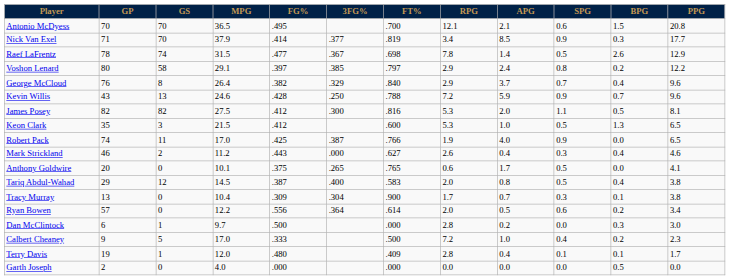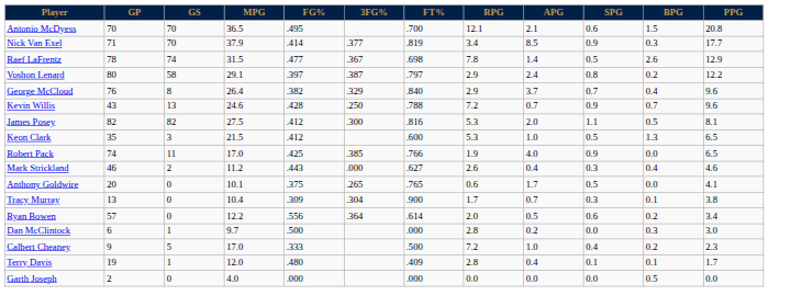Voshon Lenard | 3FG%: .385 -> .387
Kevin Willis | APG: 5.9 -> 0.7
Robert Pack | 3FG%: .387 -> .385
- row: Tariq Abdul-Wahad | 29 | 12 | 14.5 | .387 | .400 | .583 | 2.0 | 0.8 | 0.5 | 0.4 | 3.8
